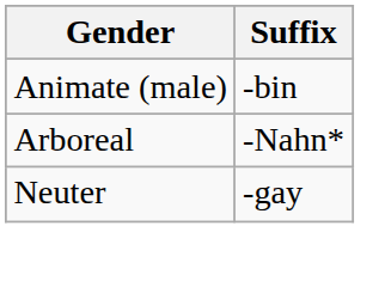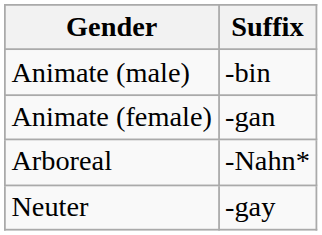+ row: Animate (female) | -gan
